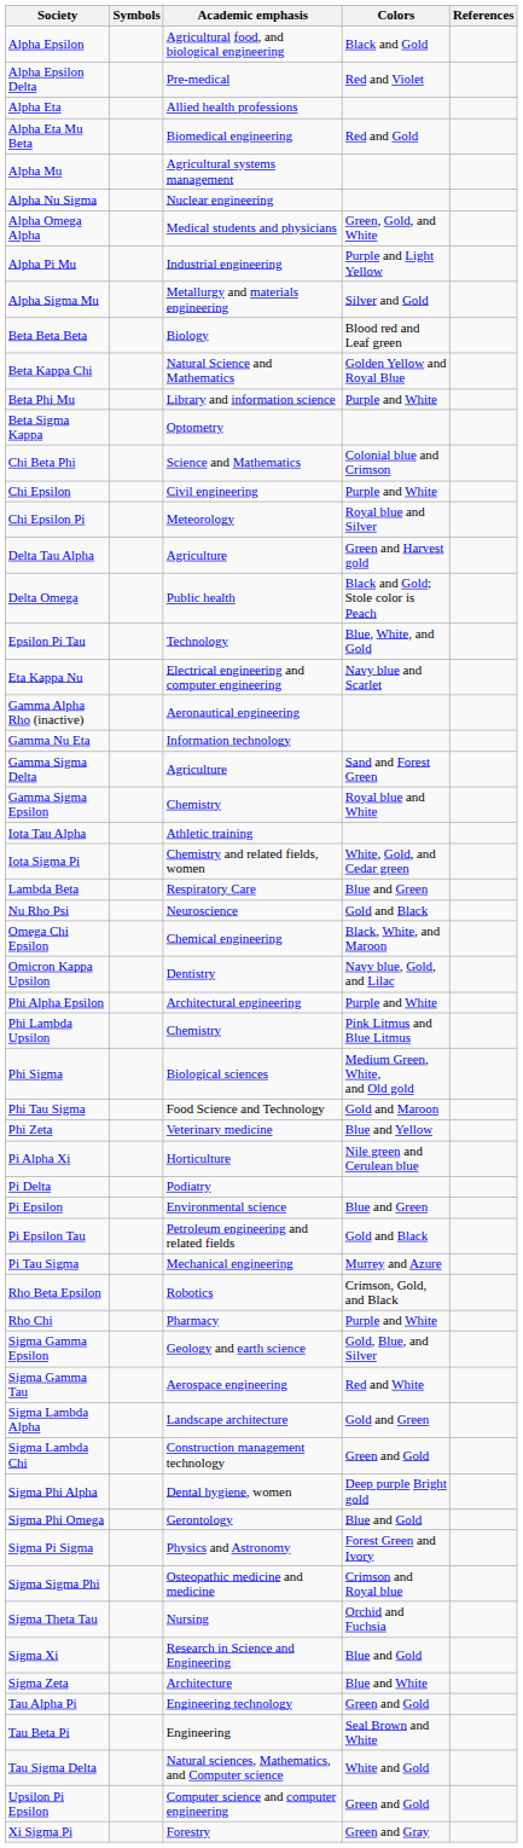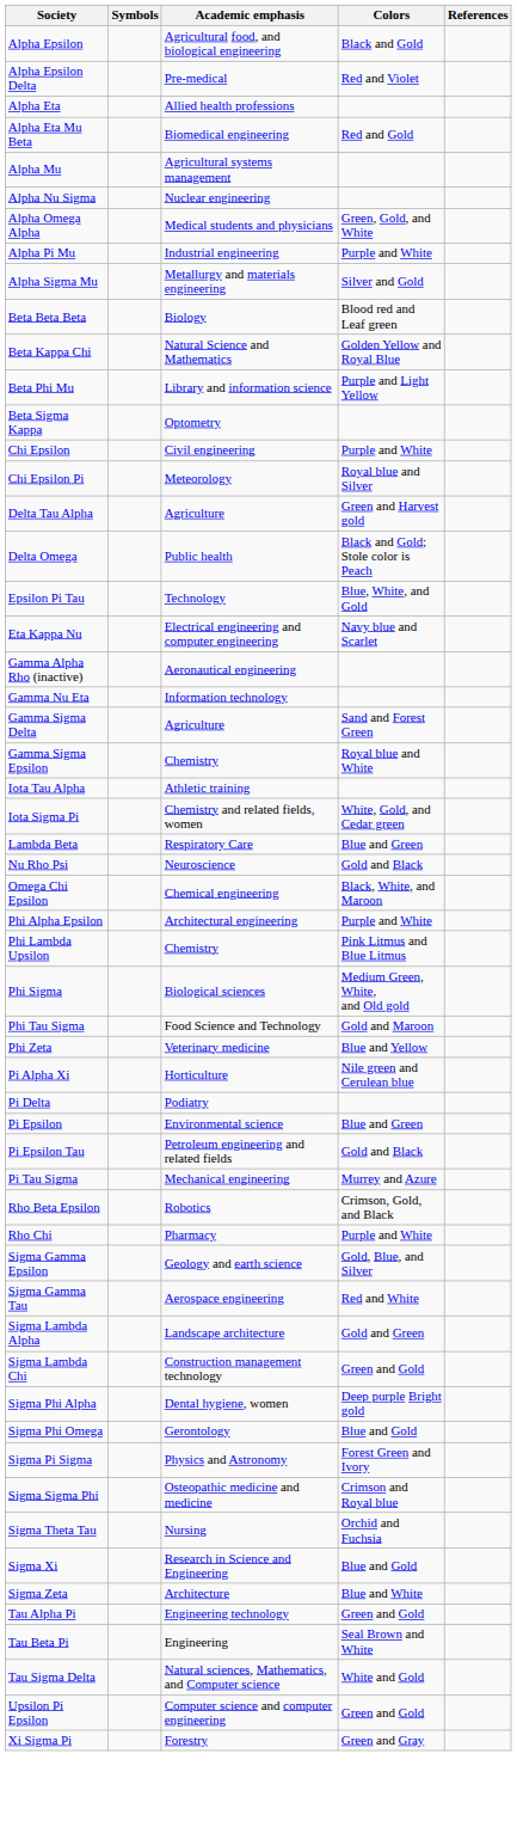Alpha Pi Mu | Colors: Purple and Light Yellow -> Purple and White
Beta Phi Mu | Colors: Purple and White -> Purple and Light Yellow
- row: Chi Beta Phi | Science and Mathematics | Colonial blue and Crimson
- row: Omicron Kappa Upsilon | Dentistry | Navy blue, Gold, and Lilac
